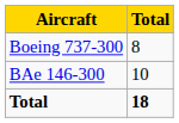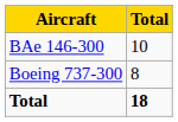rows swapped: Boeing 737-300 <-> BAe 146-300
